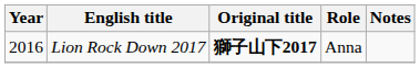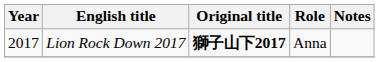Lion Rock Down 2017 | Year: 2016 -> 2017
